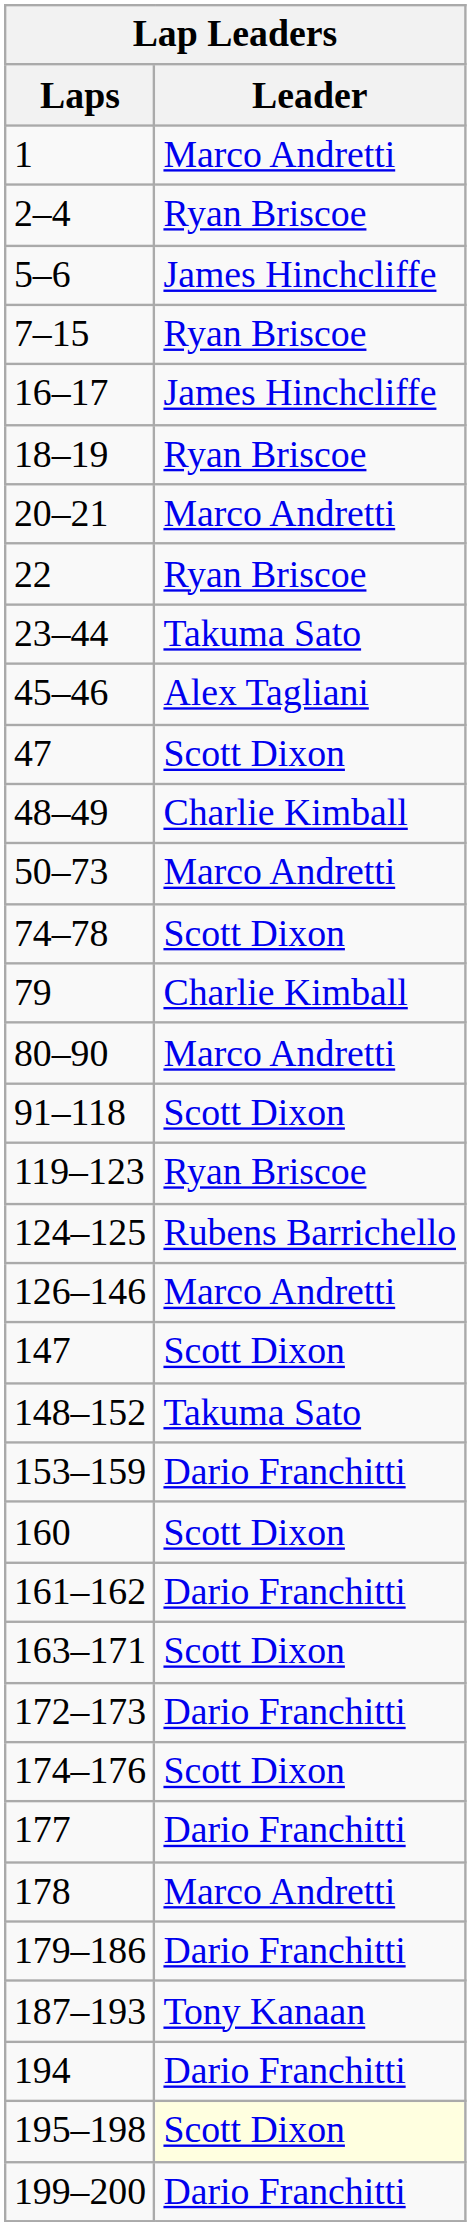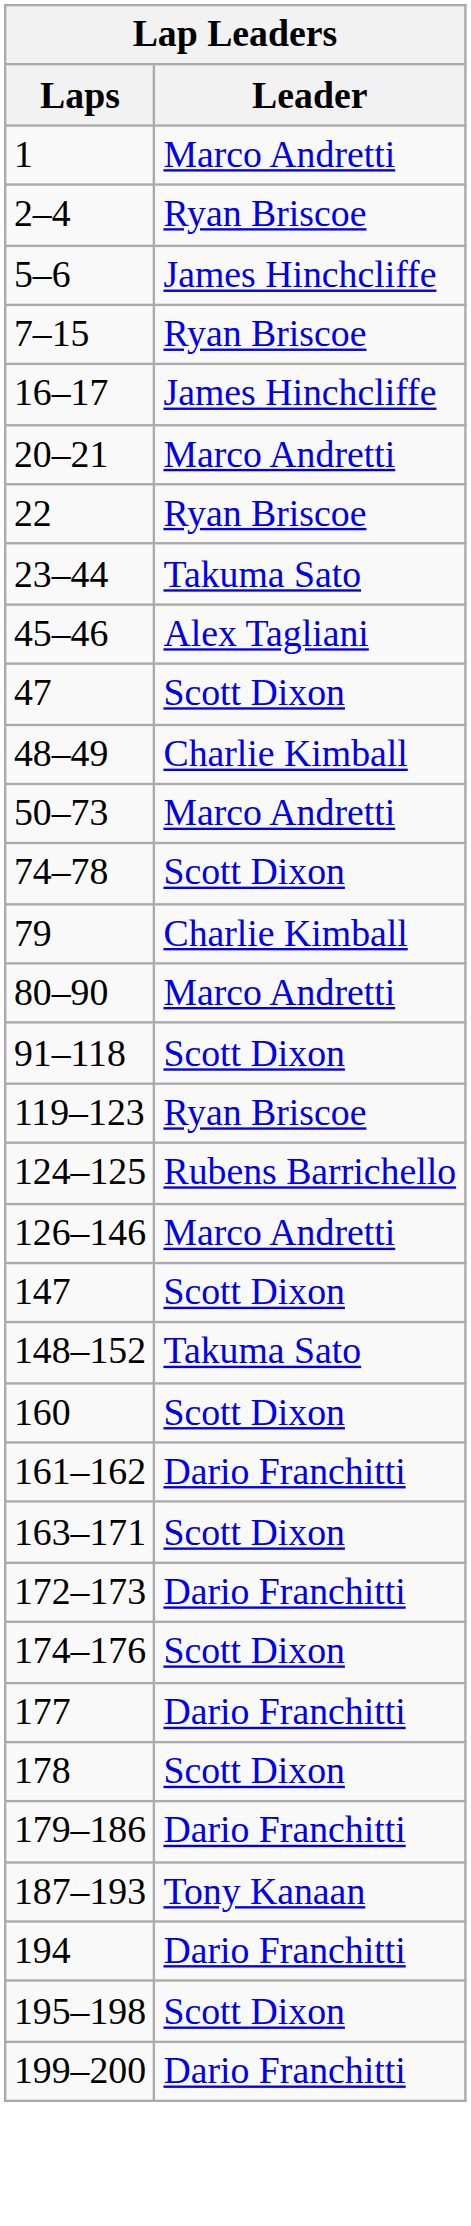- row: 18–19 | Ryan Briscoe
- row: 153–159 | Dario Franchitti
178 | Leader: Marco Andretti -> Scott Dixon
195–198 | Leader: lightyellow background -> no background
